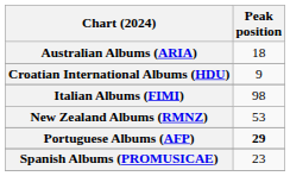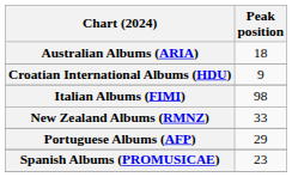New Zealand Albums (RMNZ) | Peak position: 53 -> 33
Portuguese Albums (AFP) | Peak position: bold -> normal
